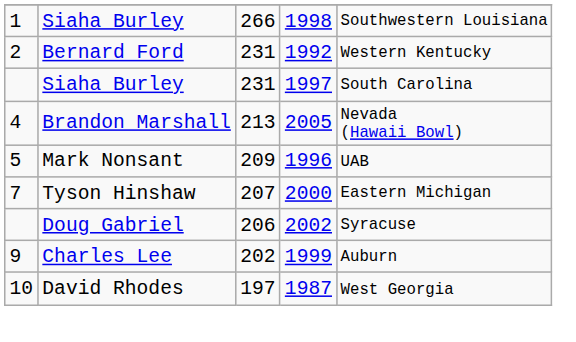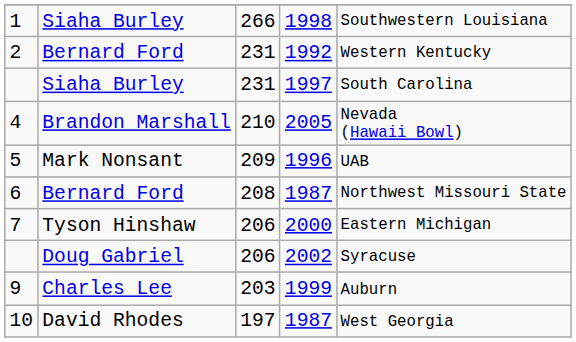4 | column 3: 213 -> 210
+ row: 6 | Bernard Ford | 208 | 1987 | Northwest Missouri State
7 | column 3: 207 -> 206
9 | column 3: 202 -> 203
